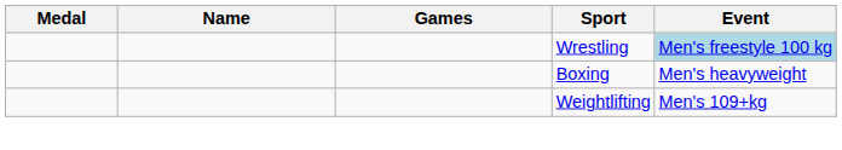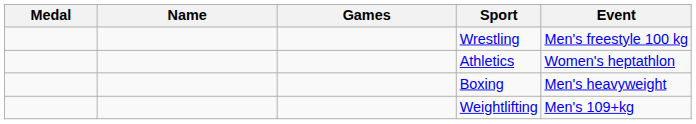Wrestling | Event: lightblue background -> no background
+ row: Athletics | Women's heptathlon
